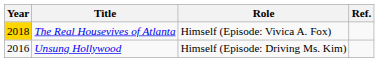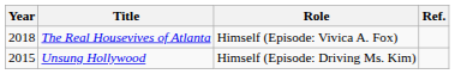The Real Housevives of Atlanta | Year: gold background -> no background
Unsung Hollywood | Year: 2016 -> 2015
